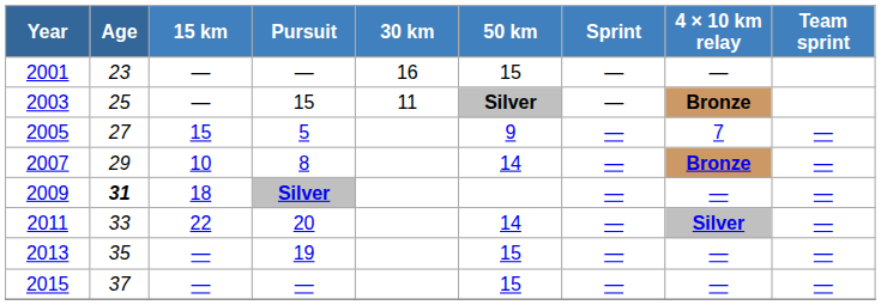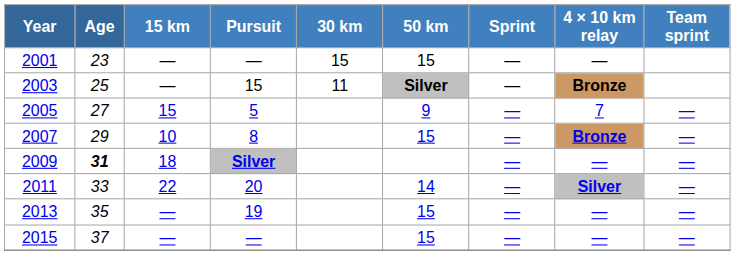2001 | 30 km: 16 -> 15
2007 | 50 km: 14 -> 15
